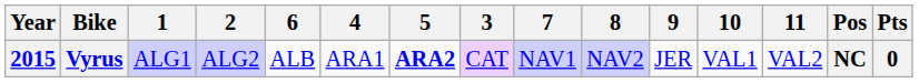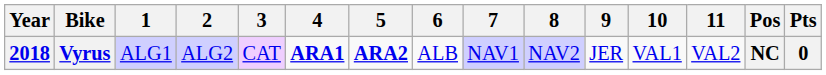columns swapped: 3 <-> 6
Vyrus | Year: 2015 -> 2018
Vyrus | 4: normal -> bold
